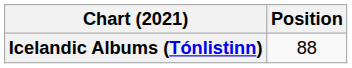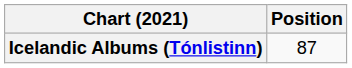Icelandic Albums (Tónlistinn) | Position: 88 -> 87
